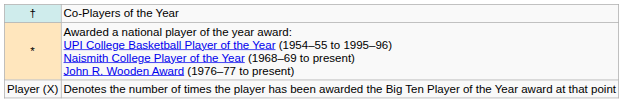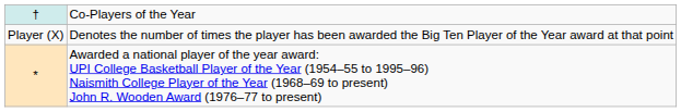rows swapped: * <-> Player (X)
